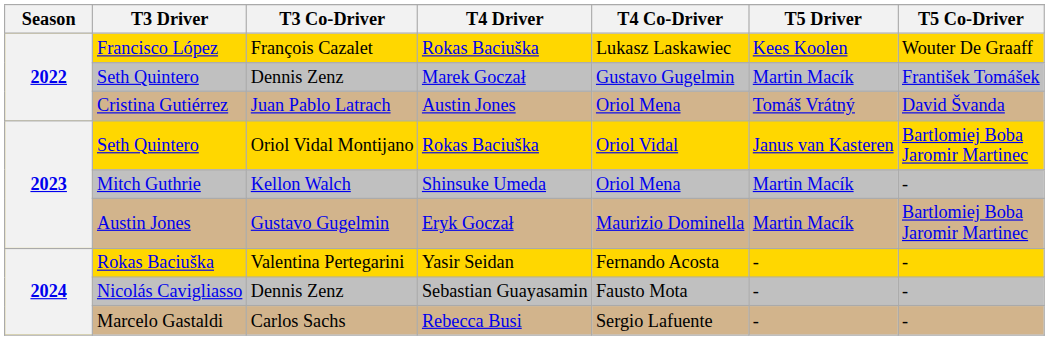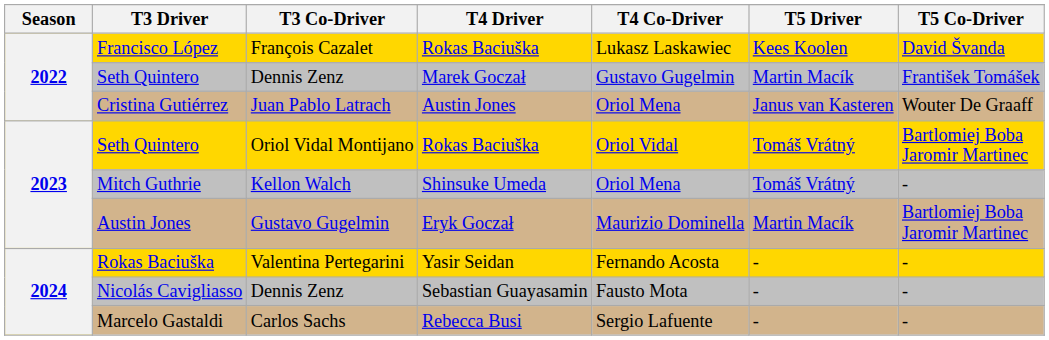Francisco López | T5 Co-Driver: Wouter De Graaff -> David Švanda
Cristina Gutiérrez | T5 Driver: Tomáš Vrátný -> Janus van Kasteren
Cristina Gutiérrez | T5 Co-Driver: David Švanda -> Wouter De Graaff
Seth Quintero / Rokas Baciuška | T5 Driver: Janus van Kasteren -> Tomáš Vrátný
Mitch Guthrie | T5 Driver: Martin Macík -> Tomáš Vrátný
